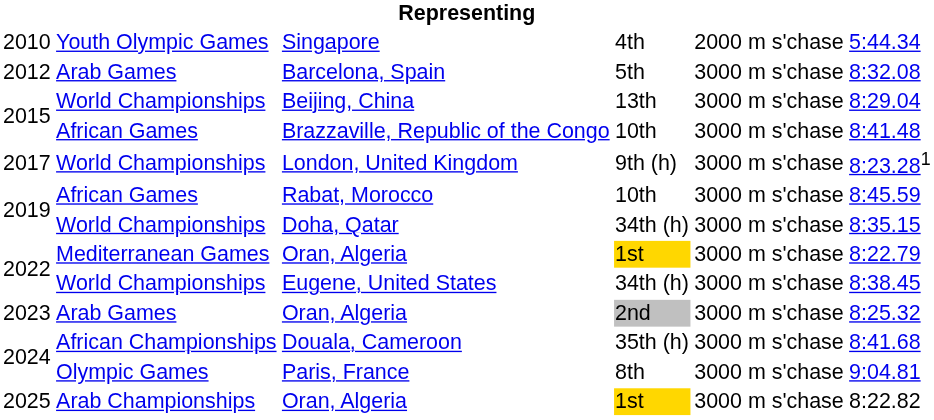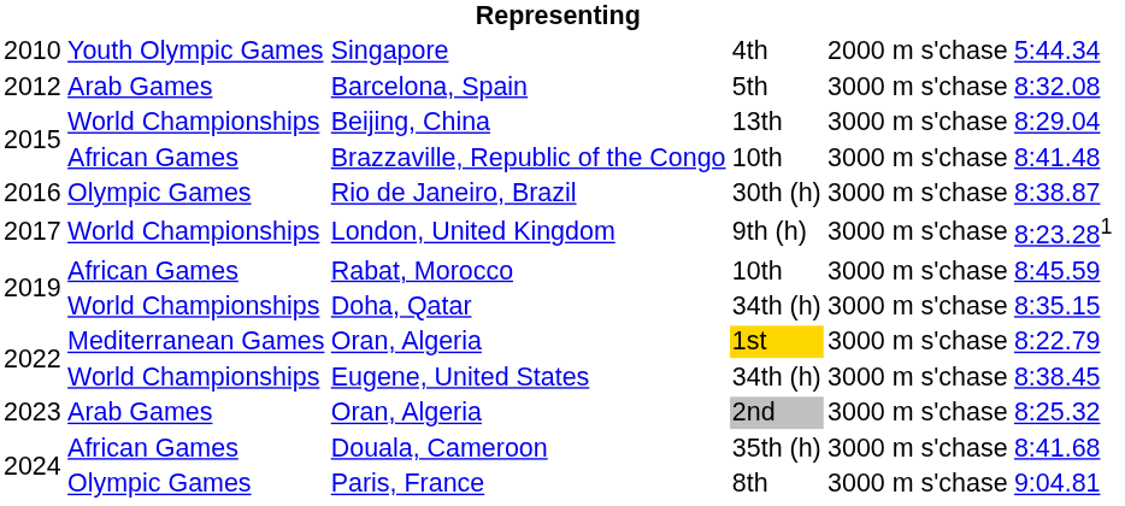+ row: 2016 | Olympic Games | Rio de Janeiro, Brazil | 30th (h) | 3000 m s'chase | 8:38.87
Douala, Cameroon | column 2: African Championships -> African Games
- row: 2025 | Arab Championships | Oran, Algeria | 1st | 3000 m s'chase | 8:22.82
